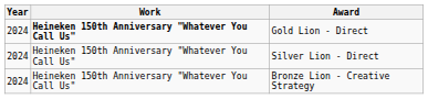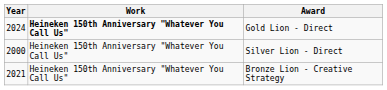Silver Lion - Direct | Year: 2024 -> 2000
Bronze Lion - Creative Strategy | Year: 2024 -> 2021
